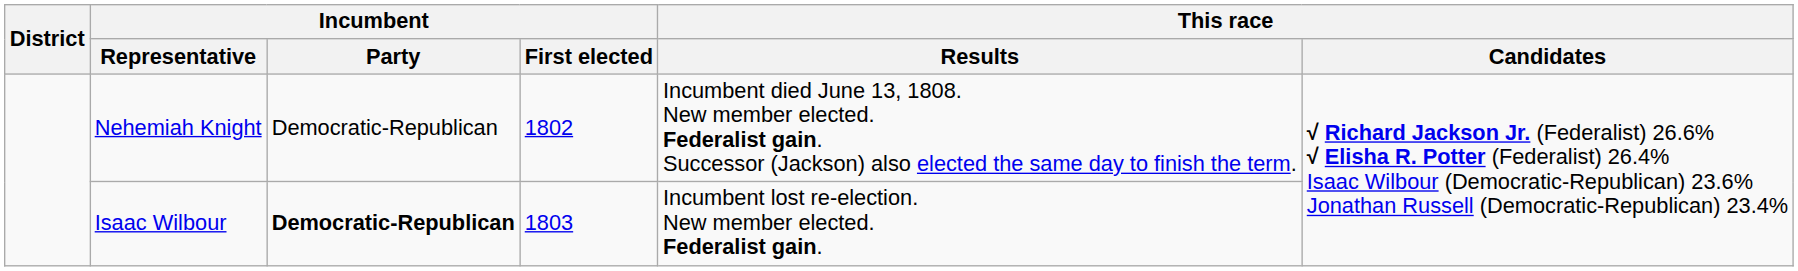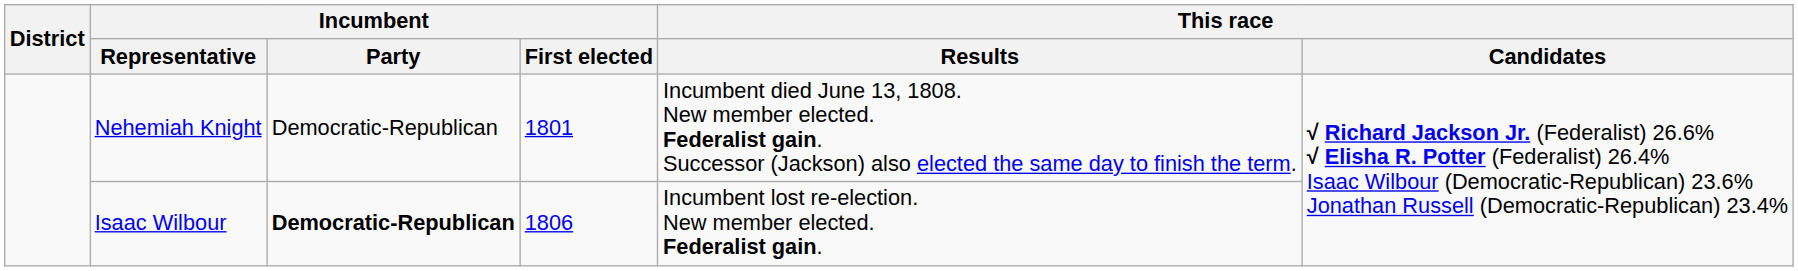Nehemiah Knight | Incumbent / First elected: 1802 -> 1801
Isaac Wilbour | Incumbent / First elected: 1803 -> 1806
